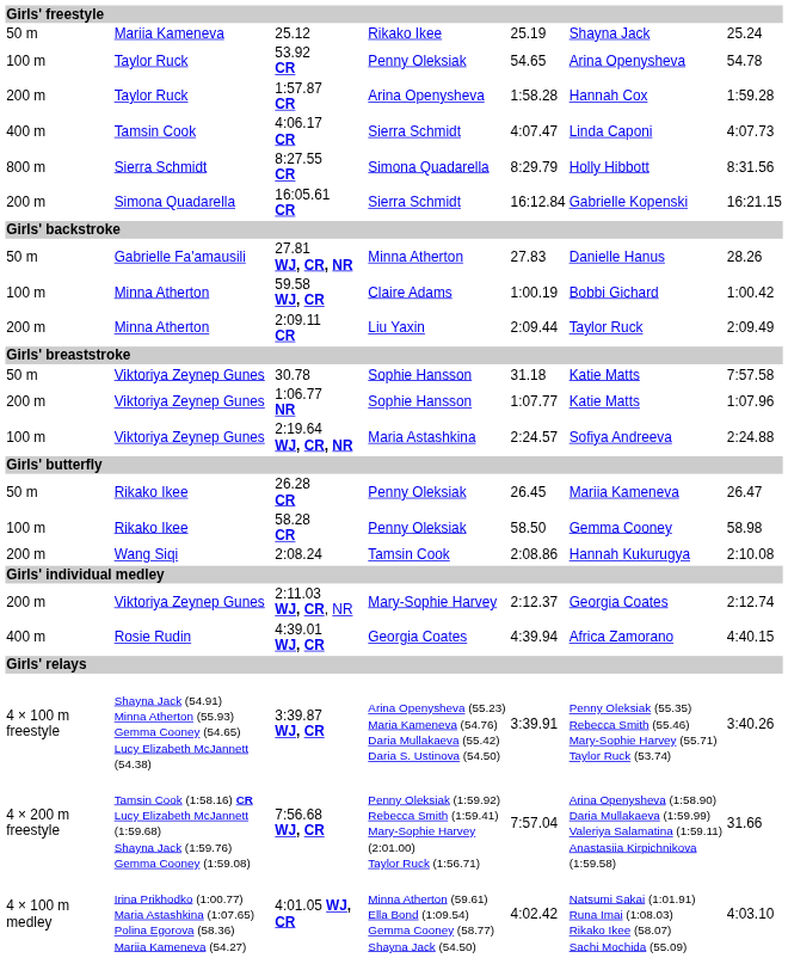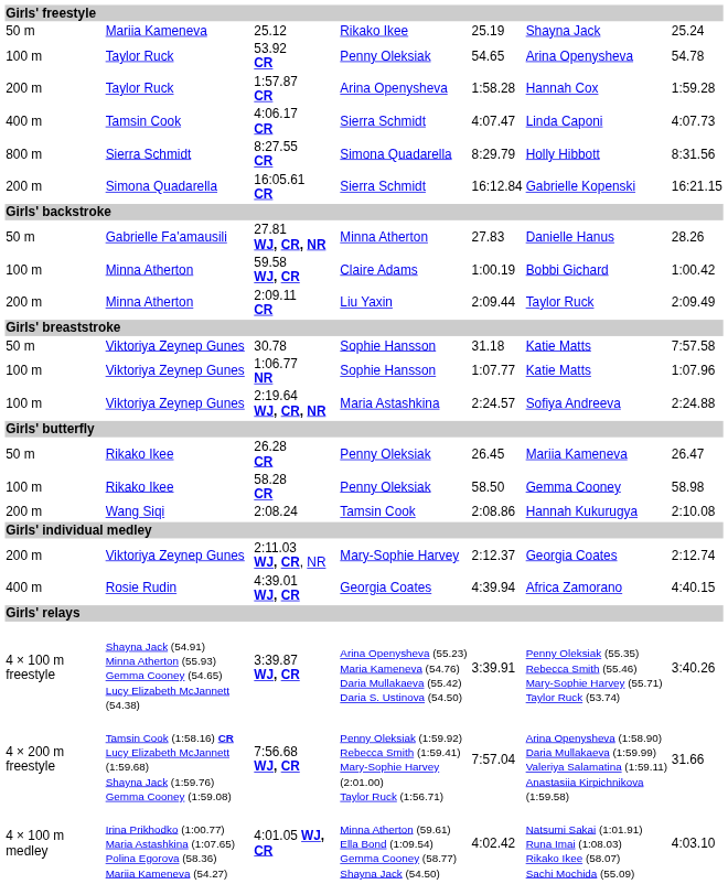1:06.77 NR | column 1: 200 m -> 100 m
